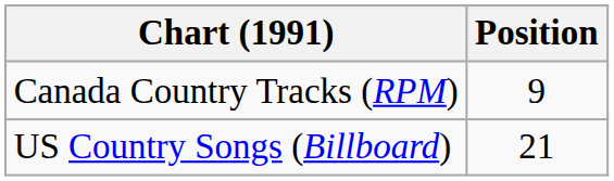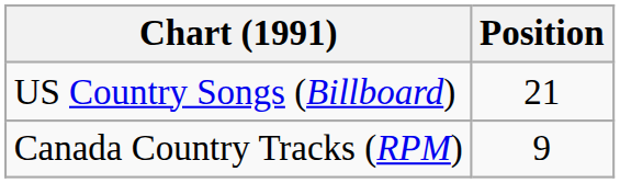rows swapped: Canada Country Tracks (RPM) <-> US Country Songs (Billboard)
